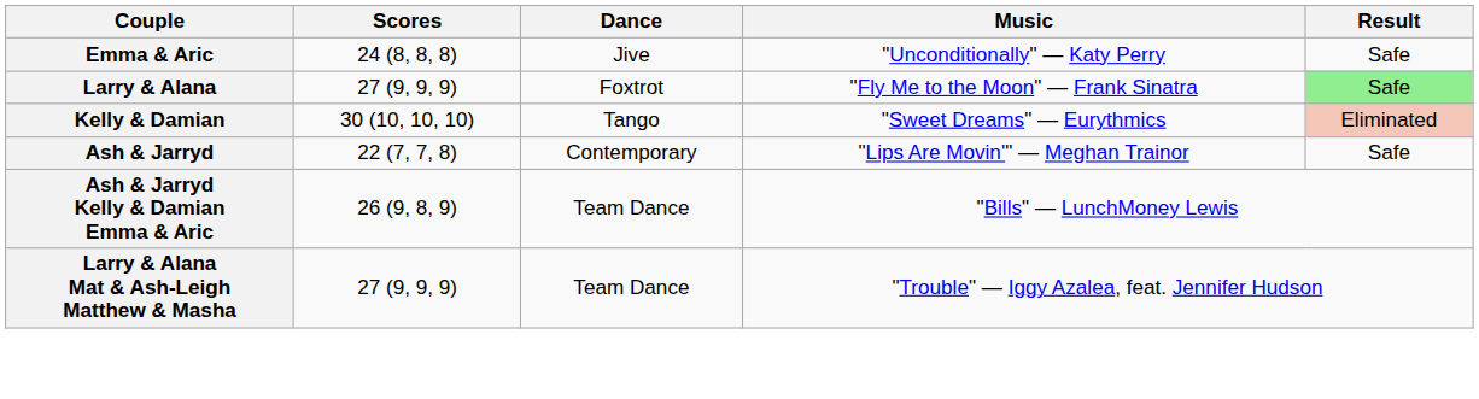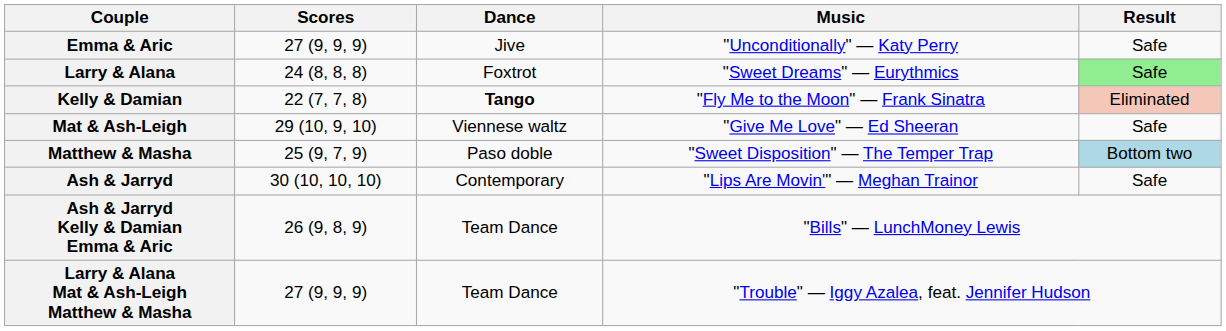Emma & Aric | Scores: 24 (8, 8, 8) -> 27 (9, 9, 9)
Larry & Alana | Scores: 27 (9, 9, 9) -> 24 (8, 8, 8)
Larry & Alana | Music: "Fly Me to the Moon" — Frank Sinatra -> "Sweet Dreams" — Eurythmics
Kelly & Damian | Scores: 30 (10, 10, 10) -> 22 (7, 7, 8)
Kelly & Damian | Dance: normal -> bold
Kelly & Damian | Music: "Sweet Dreams" — Eurythmics -> "Fly Me to the Moon" — Frank Sinatra
+ row: Mat & Ash-Leigh | 29 (10, 9, 10) | Viennese waltz | "Give Me Love" — Ed Sheeran | Safe
+ row: Matthew & Masha | 25 (9, 7, 9) | Paso doble | "Sweet Disposition" — The Temper Trap | Bottom two
Ash & Jarryd | Scores: 22 (7, 7, 8) -> 30 (10, 10, 10)
